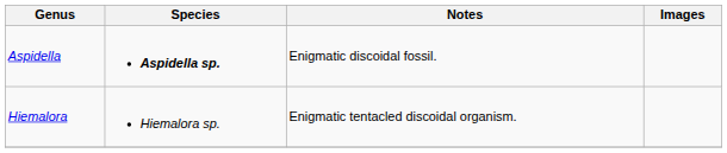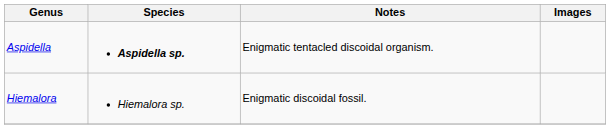Aspidella | Notes: Enigmatic discoidal fossil. -> Enigmatic tentacled discoidal organism.
Hiemalora | Notes: Enigmatic tentacled discoidal organism. -> Enigmatic discoidal fossil.
